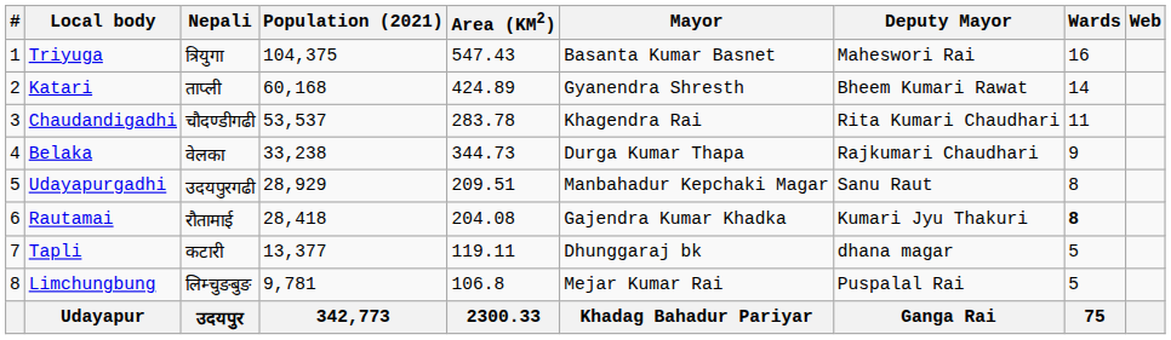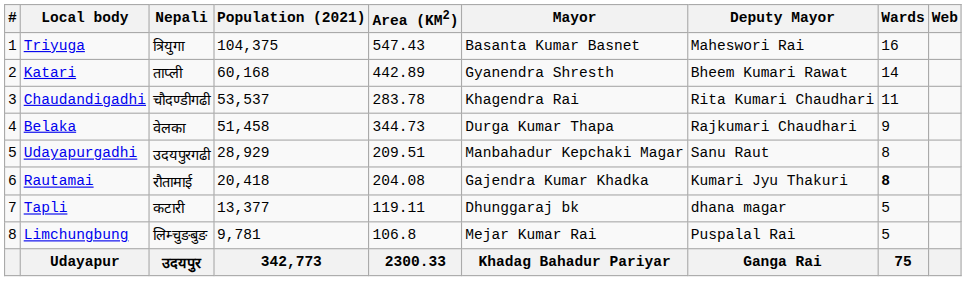Katari | Area (KM2): 424.89 -> 442.89
Belaka | Population (2021): 33,238 -> 51,458
Rautamai | Population (2021): 28,418 -> 20,418
